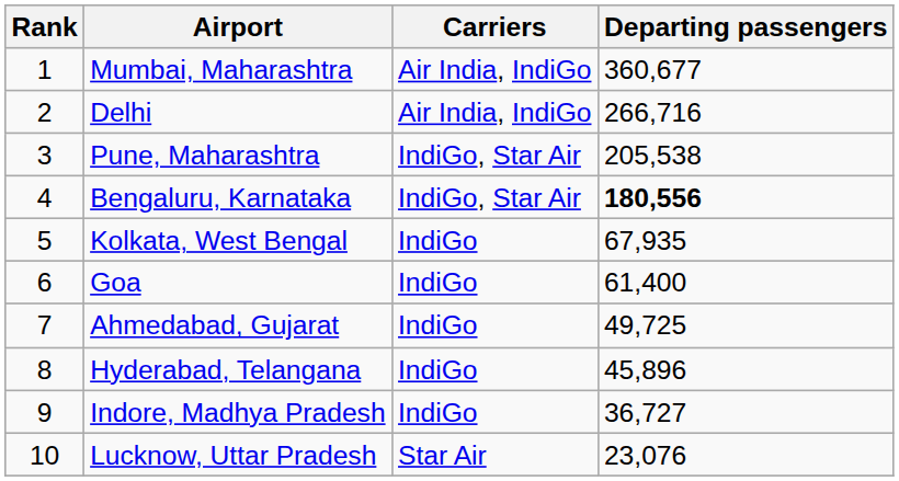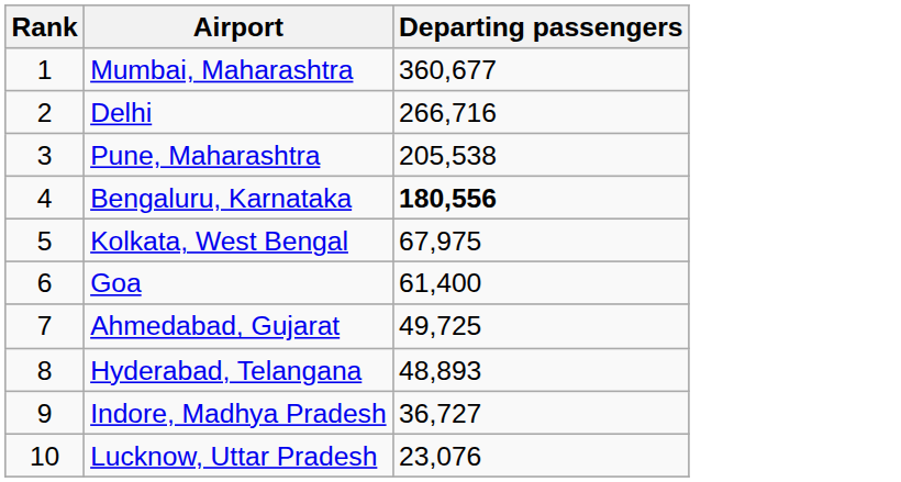- column: Carriers | Air India, IndiGo | Air India, IndiGo | IndiGo, Star Air | IndiGo, Star Air | IndiGo | IndiGo | IndiGo | IndiGo | IndiGo | Star Air
Kolkata, West Bengal | Departing passengers: 67,935 -> 67,975
Hyderabad, Telangana | Departing passengers: 45,896 -> 48,893
